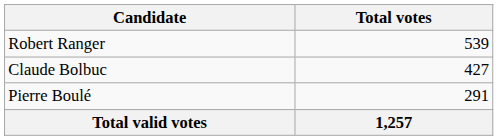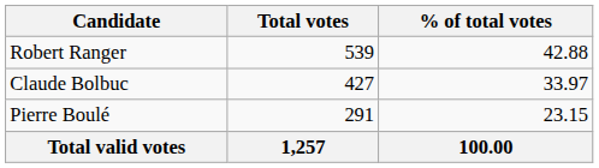+ column: % of total votes | 42.88 | 33.97 | 23.15 | 100.00
